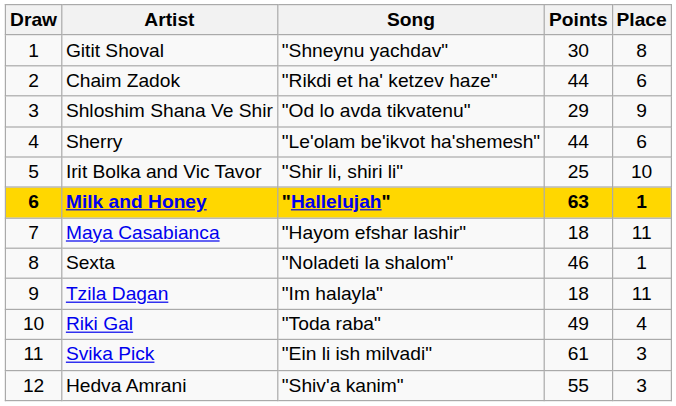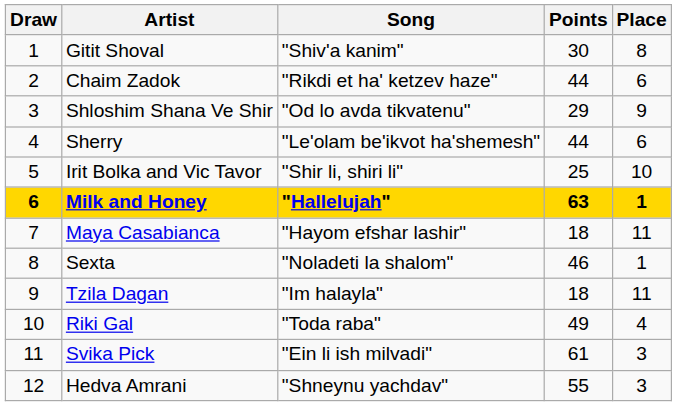Gitit Shoval | Song: "Shneynu yachdav" -> "Shiv'a kanim"
Hedva Amrani | Song: "Shiv'a kanim" -> "Shneynu yachdav"
